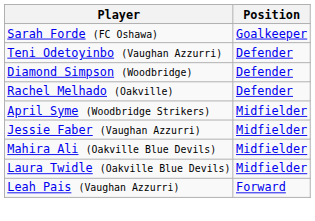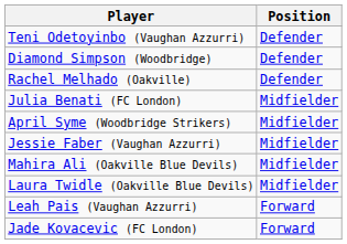- row: Sarah Forde (FC Oshawa) | Goalkeeper
+ row: Julia Benati (FC London) | Midfielder
+ row: Jade Kovacevic (FC London) | Forward
